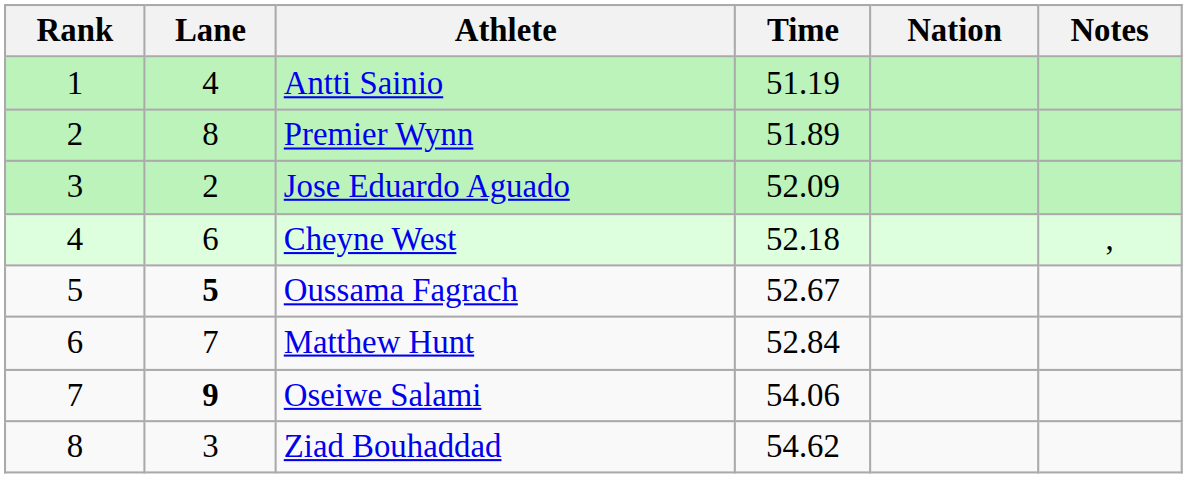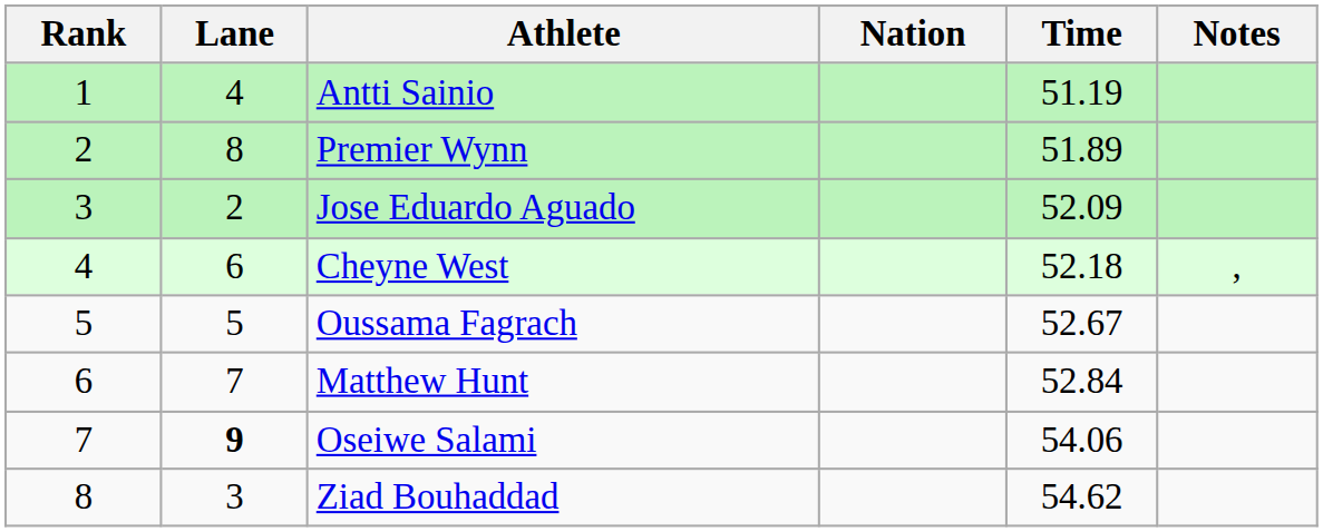columns swapped: Nation <-> Time
Oussama Fagrach | Lane: bold -> normal
